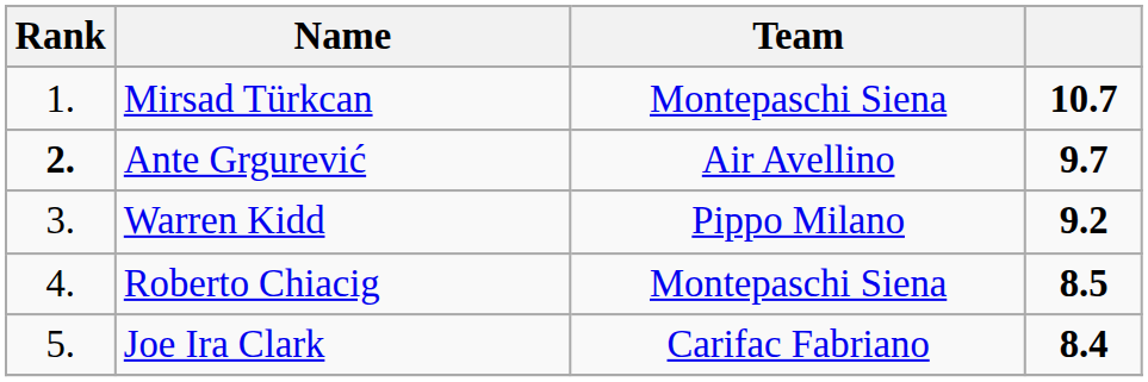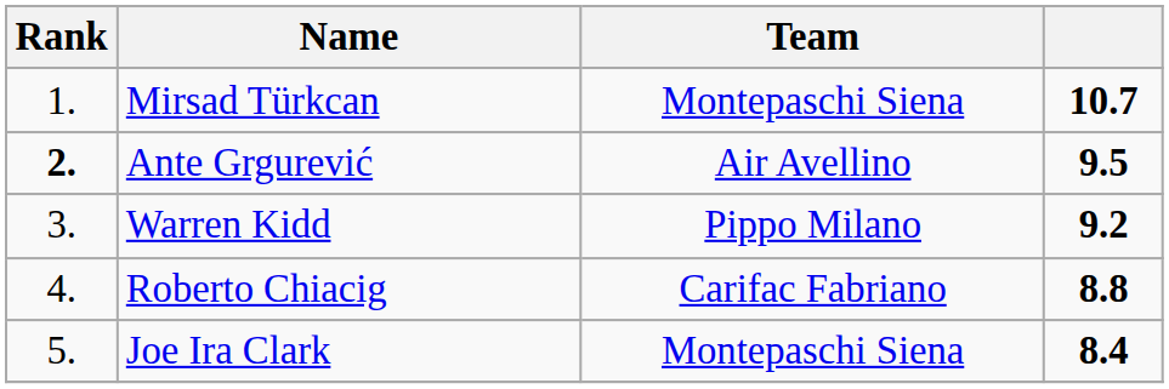Ante Grgurević | column 4: 9.7 -> 9.5
Roberto Chiacig | Team: Montepaschi Siena -> Carifac Fabriano
Roberto Chiacig | column 4: 8.5 -> 8.8
Joe Ira Clark | Team: Carifac Fabriano -> Montepaschi Siena
